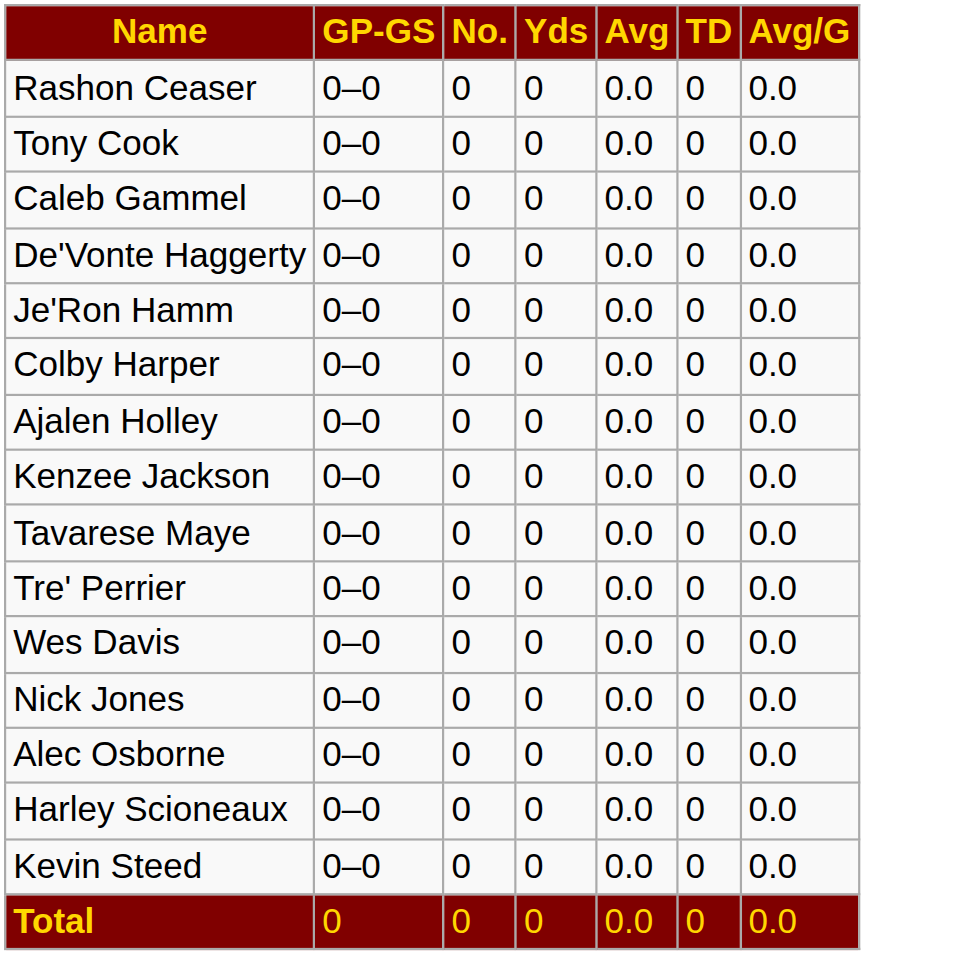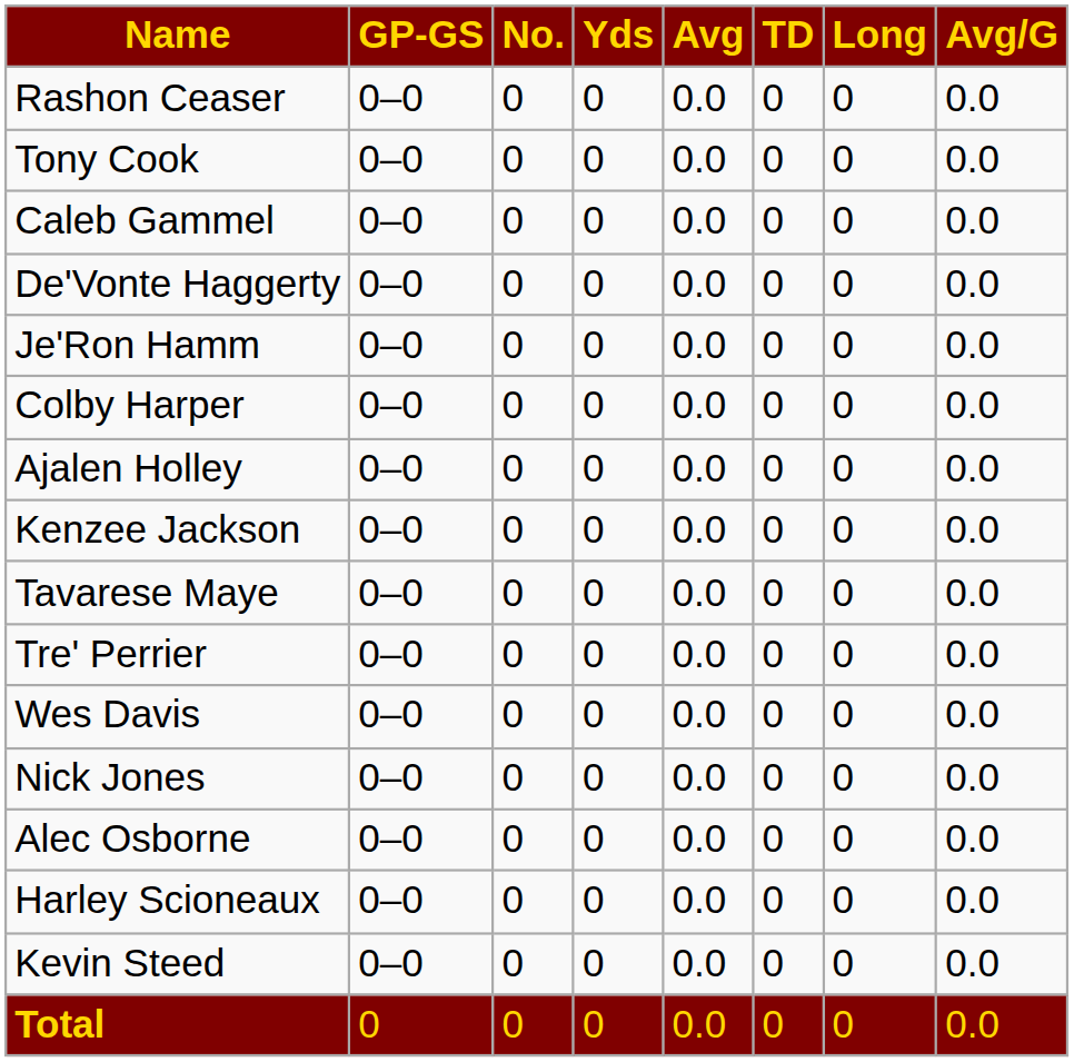+ column: Long | 0 | 0 | 0 | 0 | 0 | 0 | 0 | 0 | 0 | 0 | 0 | 0 | 0 | 0 | 0 | 0
